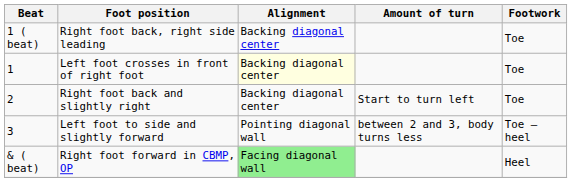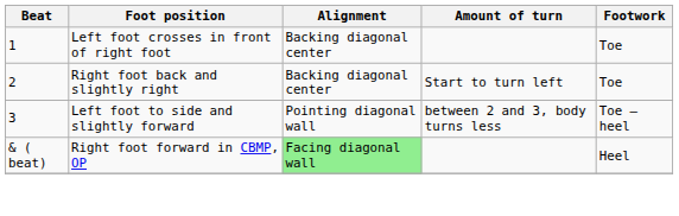- row: 1 ( beat) | Right foot back, right side leading | Backing diagonal center | Toe
Left foot crosses in front of right foot | Alignment: lightyellow background -> no background
